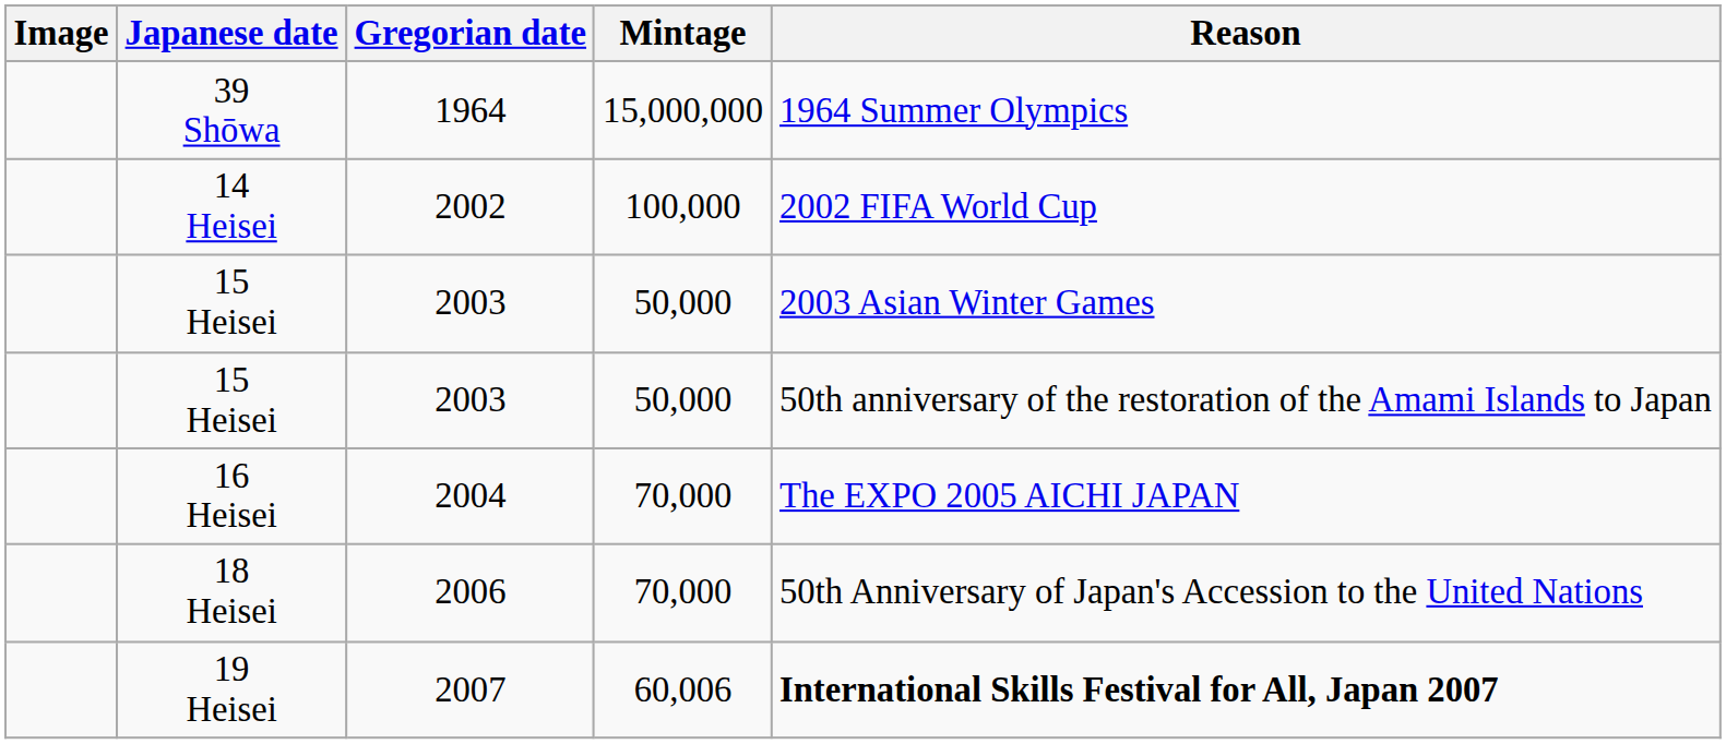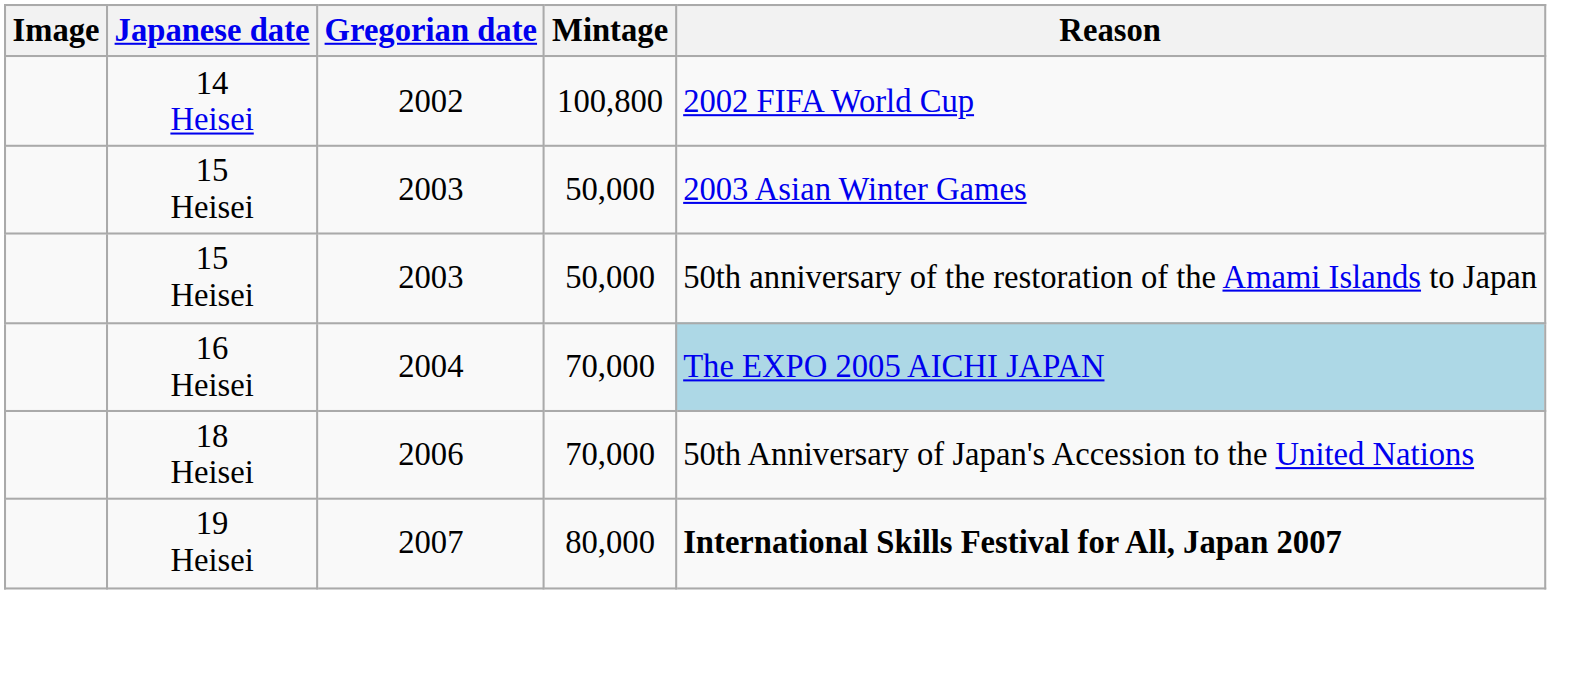- row: 39 Shōwa | 1964 | 15,000,000 | 1964 Summer Olympics
14 Heisei | Mintage: 100,000 -> 100,800
16 Heisei | Reason: no background -> lightblue background
19 Heisei | Mintage: 60,006 -> 80,000
